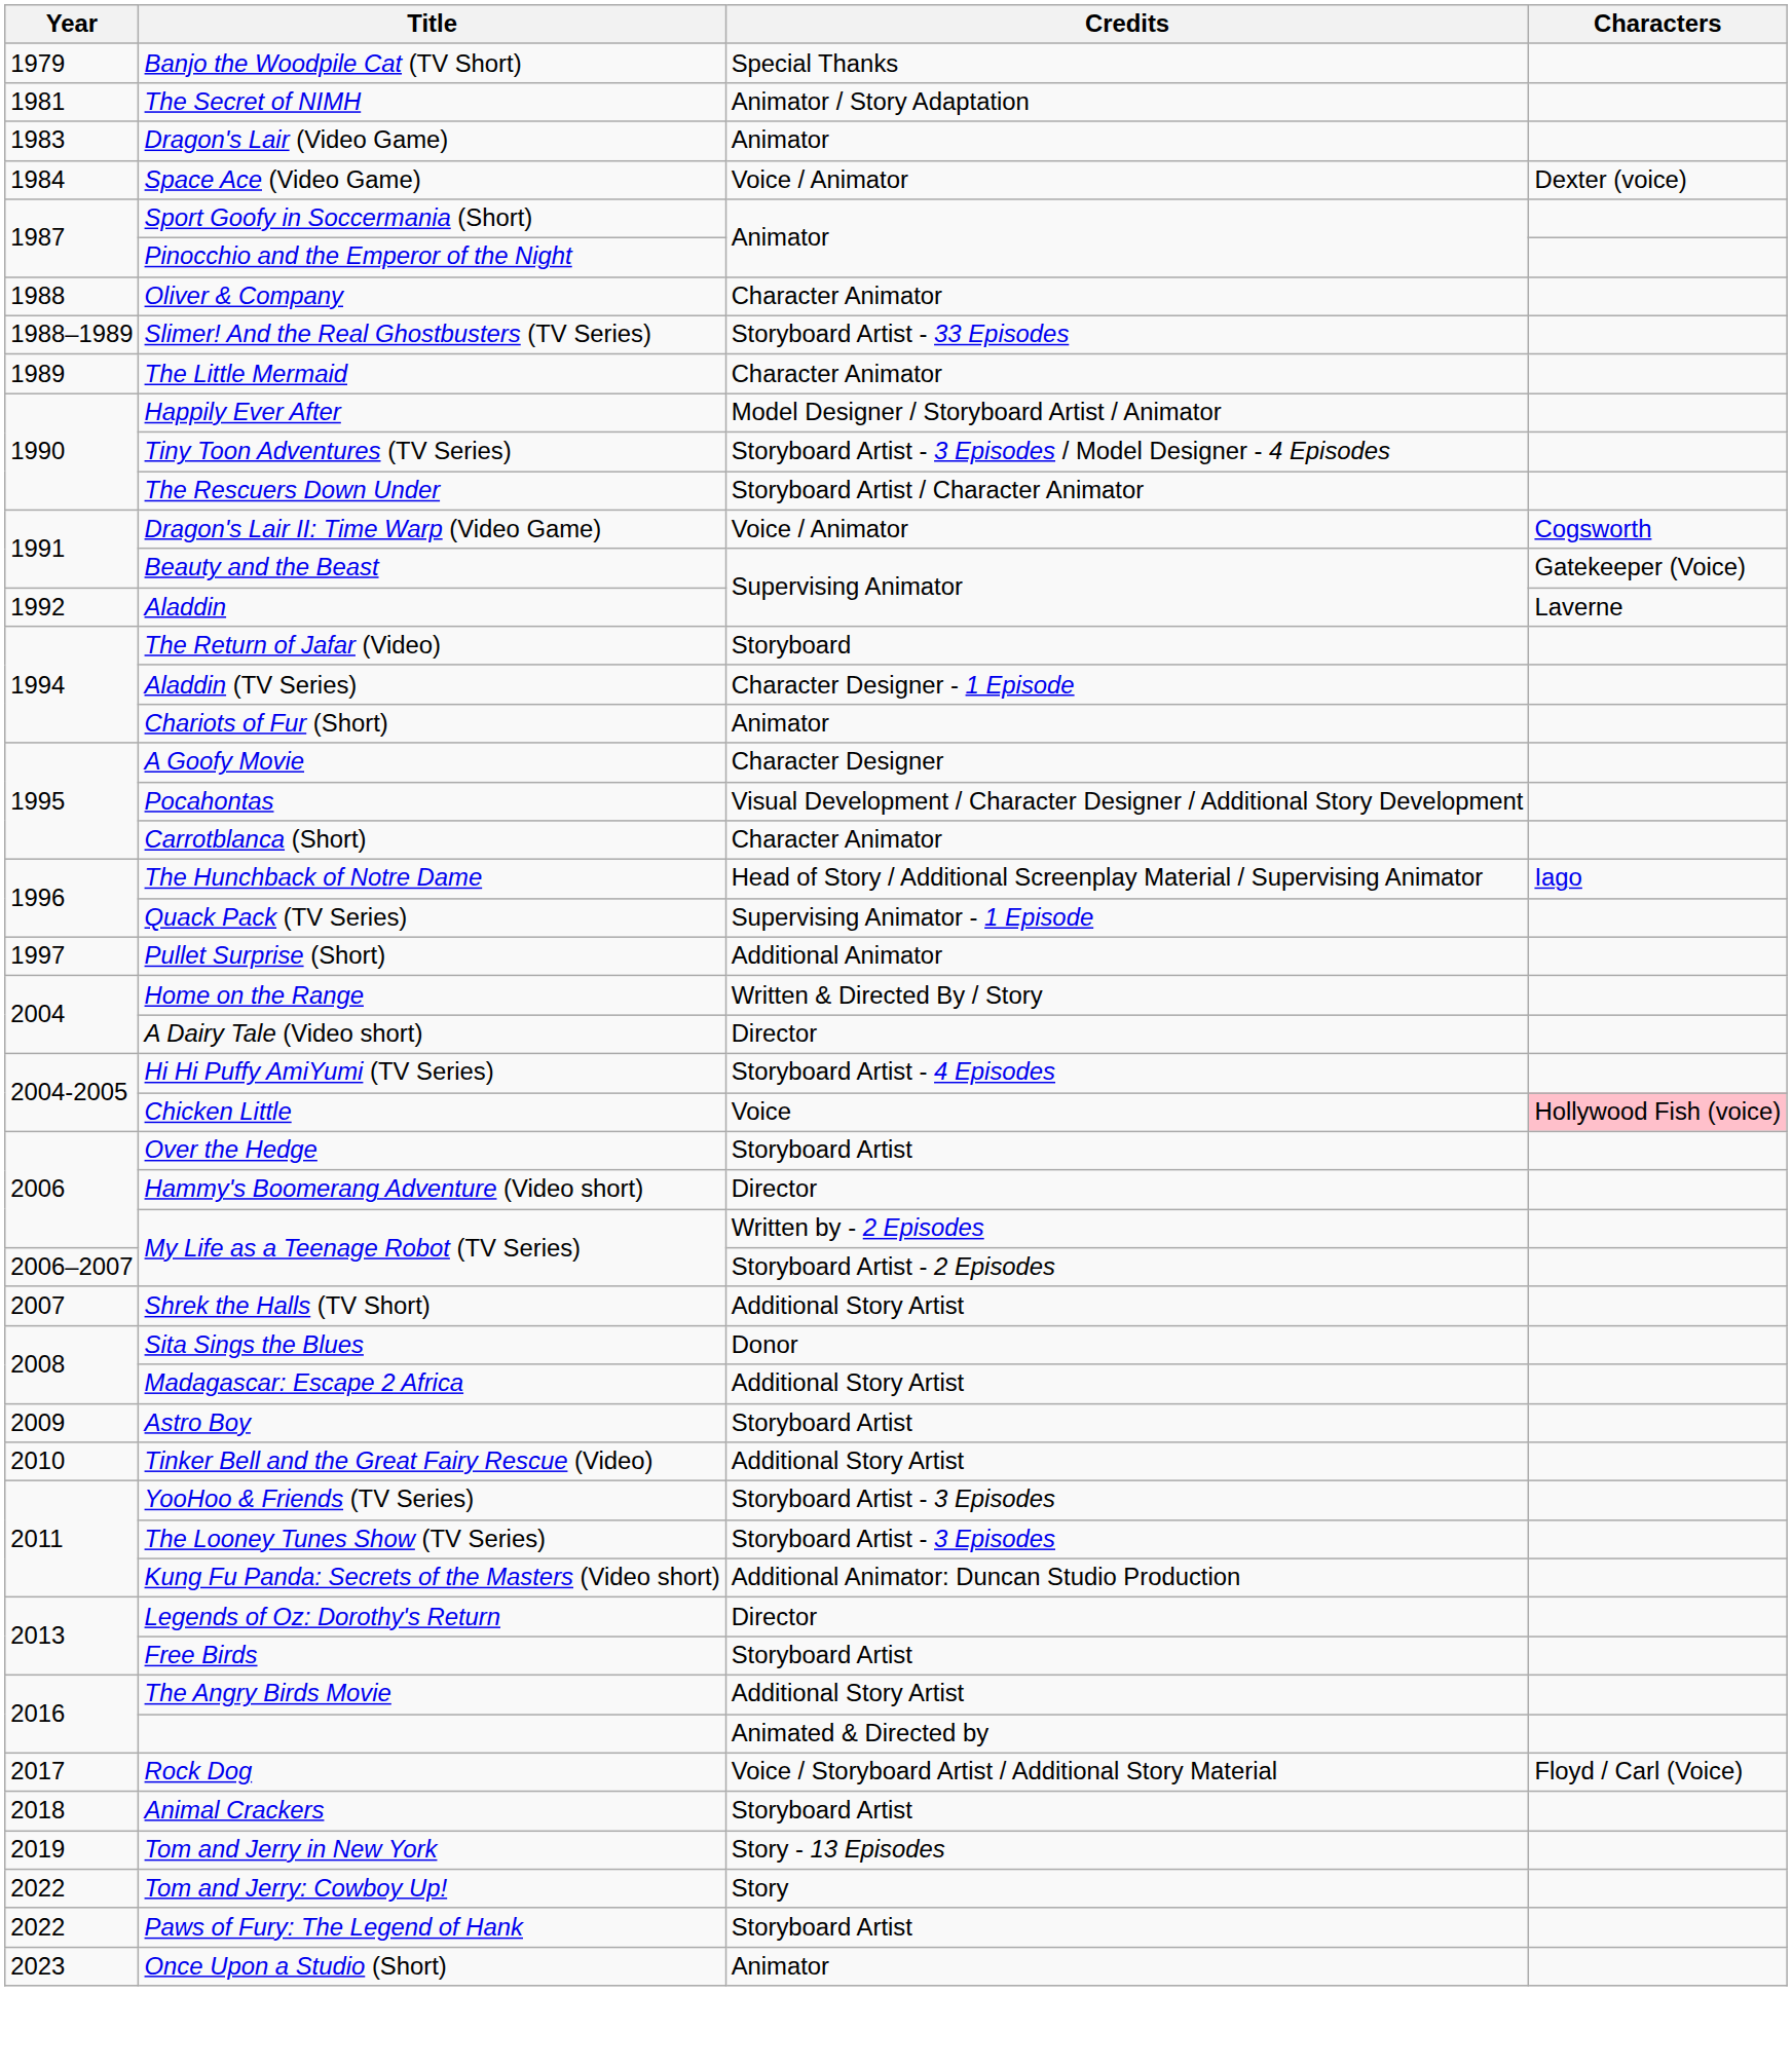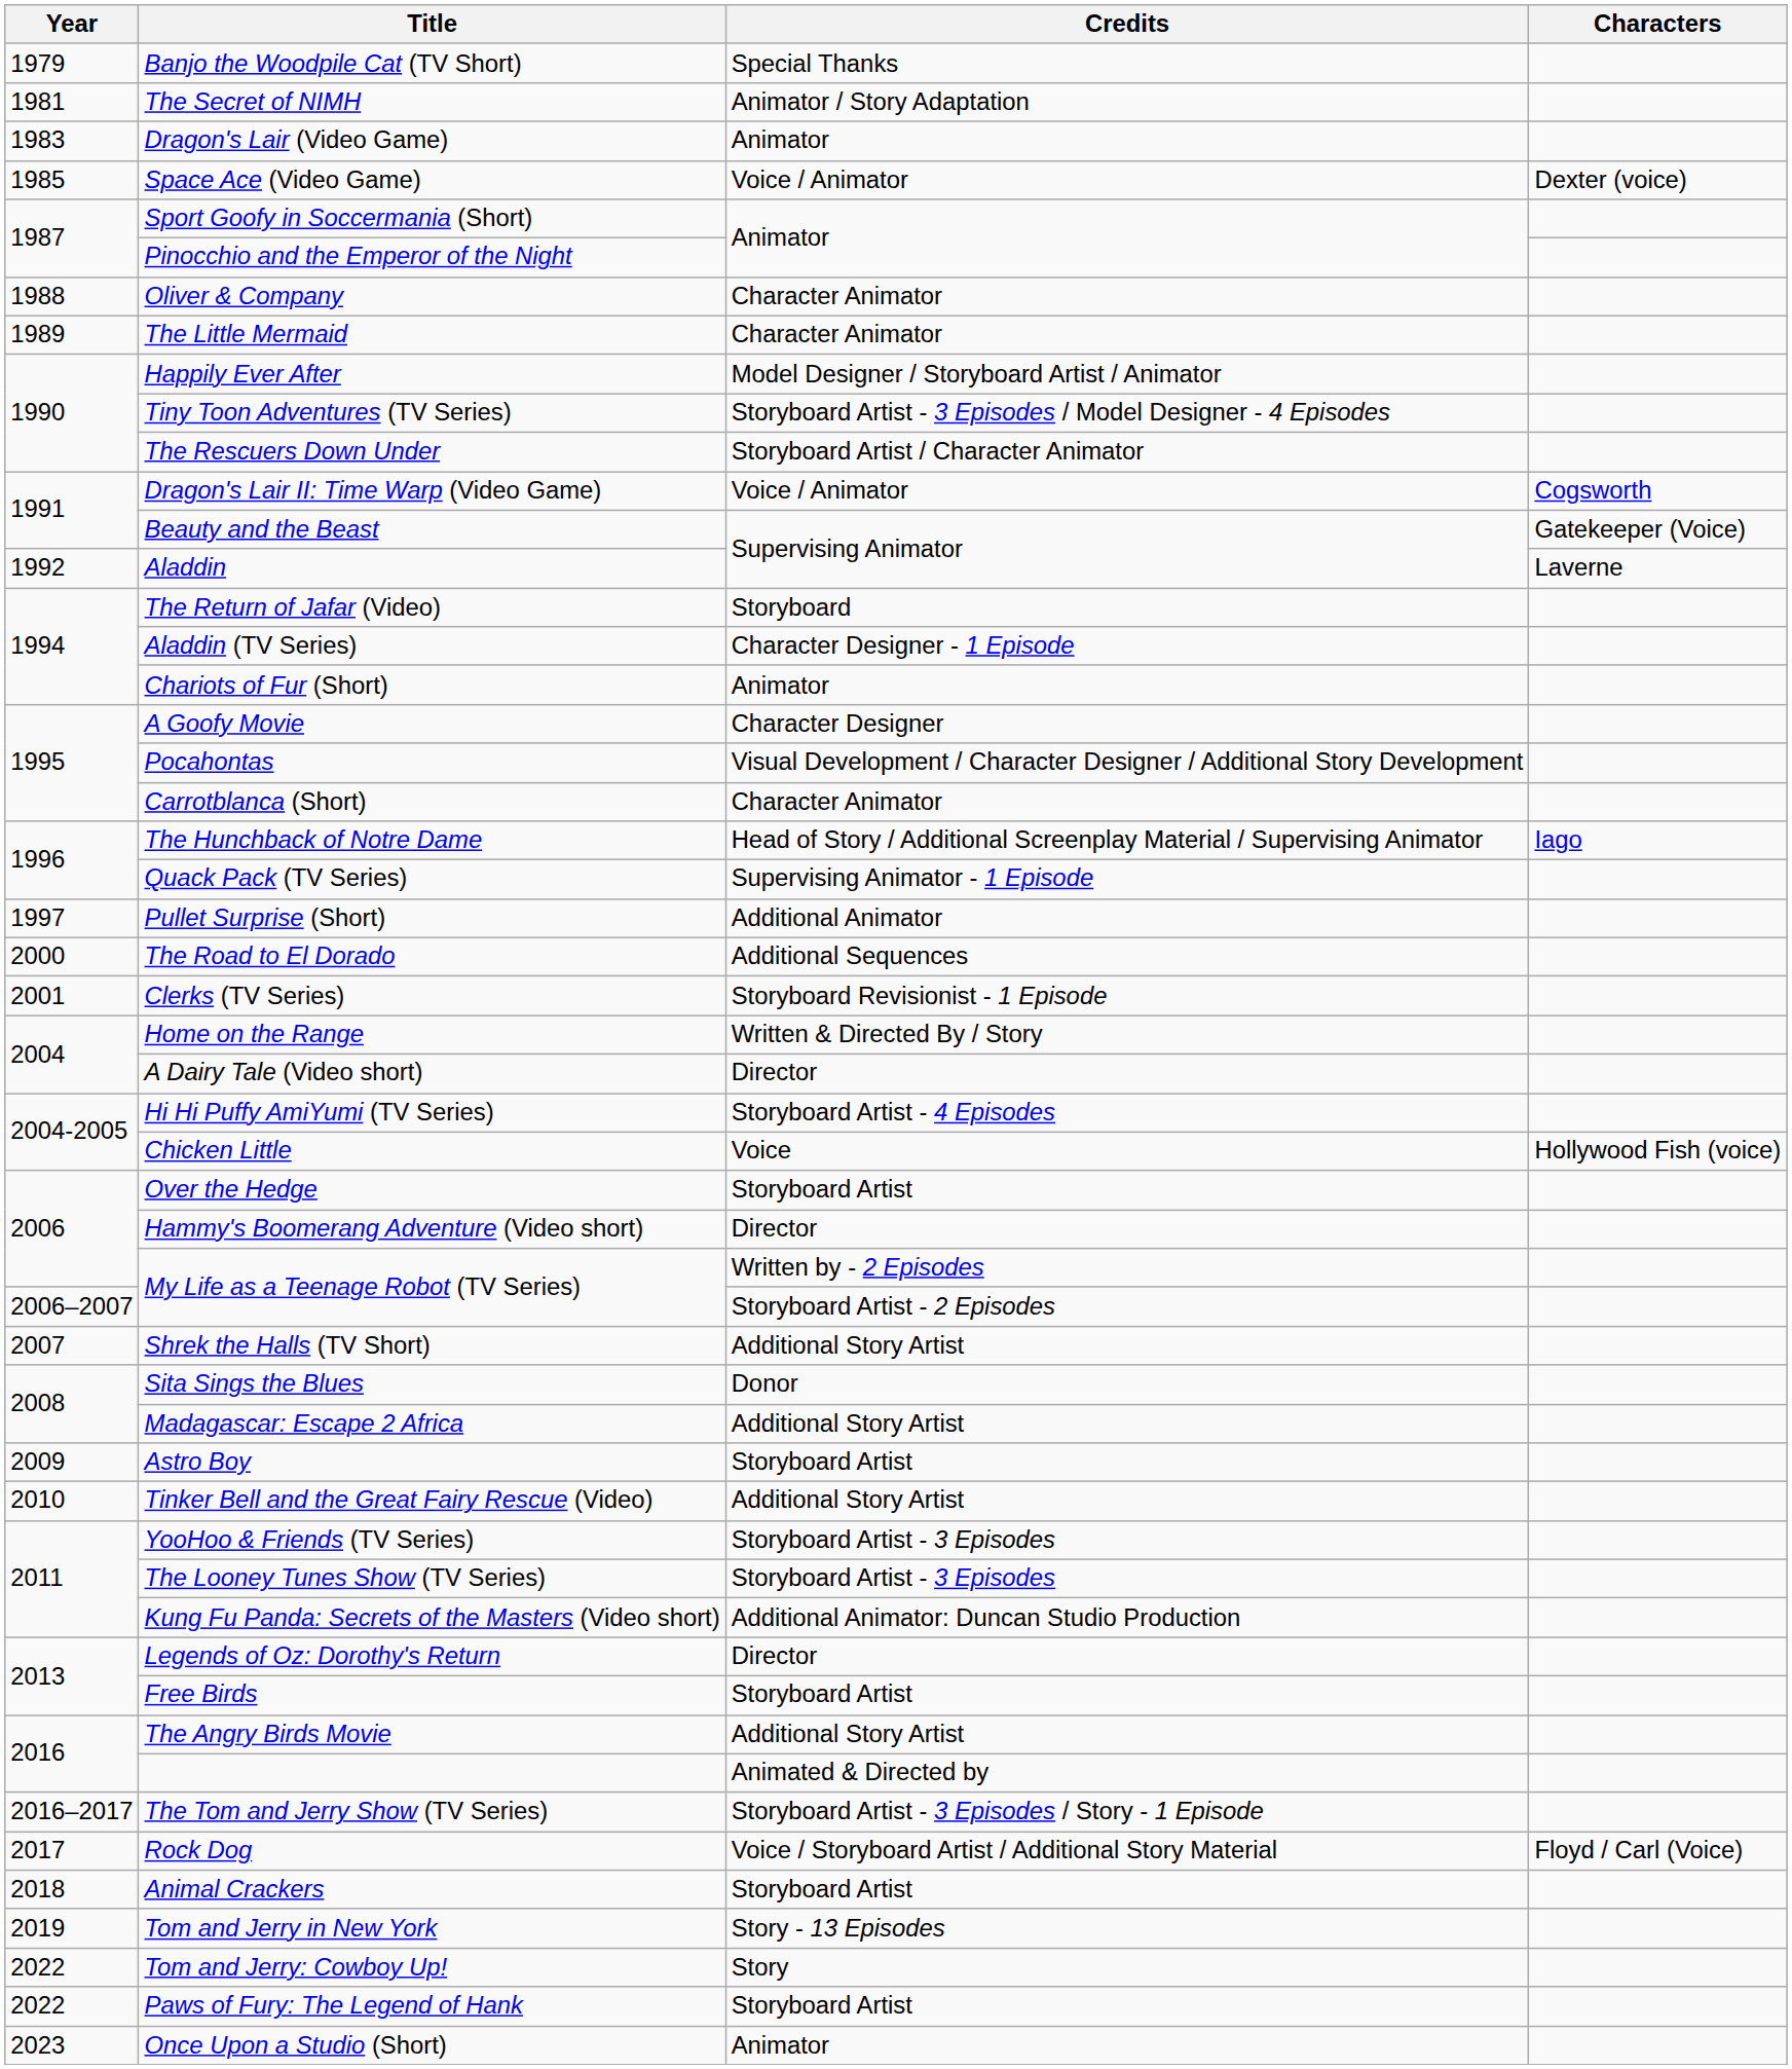Space Ace (Video Game) | Year: 1984 -> 1985
- row: 1988–1989 | Slimer! And the Real Ghostbusters (TV Series) | Storyboard Artist - 33 Episodes
+ row: 2000 | The Road to El Dorado | Additional Sequences
+ row: 2001 | Clerks (TV Series) | Storyboard Revisionist - 1 Episode
Chicken Little | Characters: pink background -> no background
+ row: 2016–2017 | The Tom and Jerry Show (TV Series) | Storyboard Artist - 3 Episodes / Story - 1 Episode
